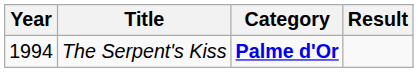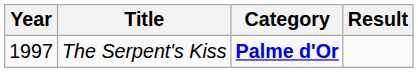The Serpent's Kiss | Year: 1994 -> 1997
